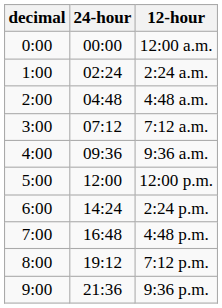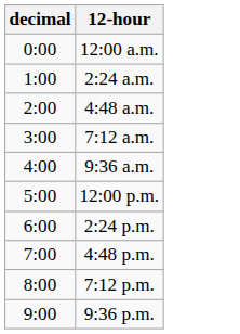- column: 24-hour | 00:00 | 02:24 | 04:48 | 07:12 | 09:36 | 12:00 | 14:24 | 16:48 | 19:12 | 21:36
